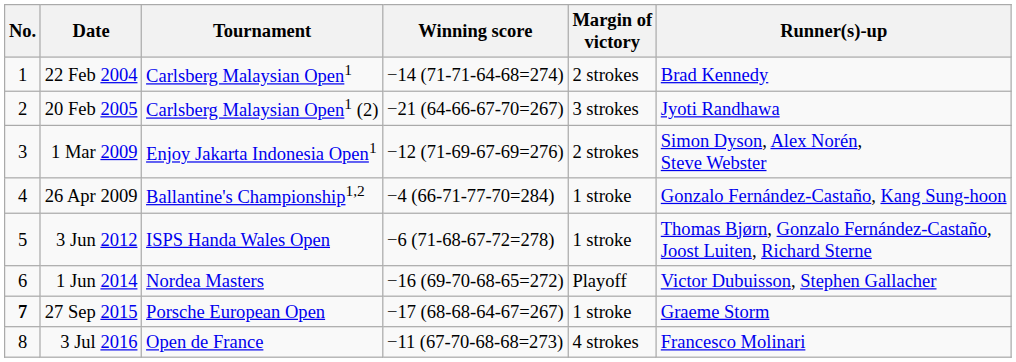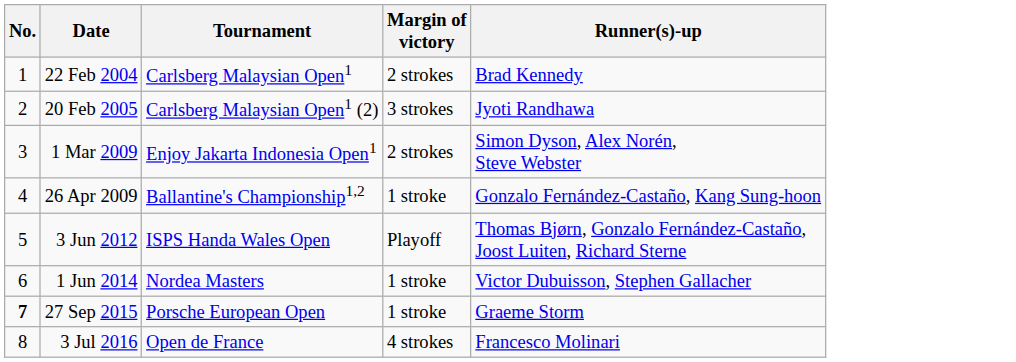- column: Winning score | −14 (71-71-64-68=274) | −21 (64-66-67-70=267) | −12 (71-69-67-69=276) | −4 (66-71-77-70=284) | −6 (71-68-67-72=278) | −16 (69-70-68-65=272) | −17 (68-68-64-67=267) | −11 (67-70-68-68=273)
3 Jun 2012 | Margin of victory: 1 stroke -> Playoff
1 Jun 2014 | Margin of victory: Playoff -> 1 stroke
